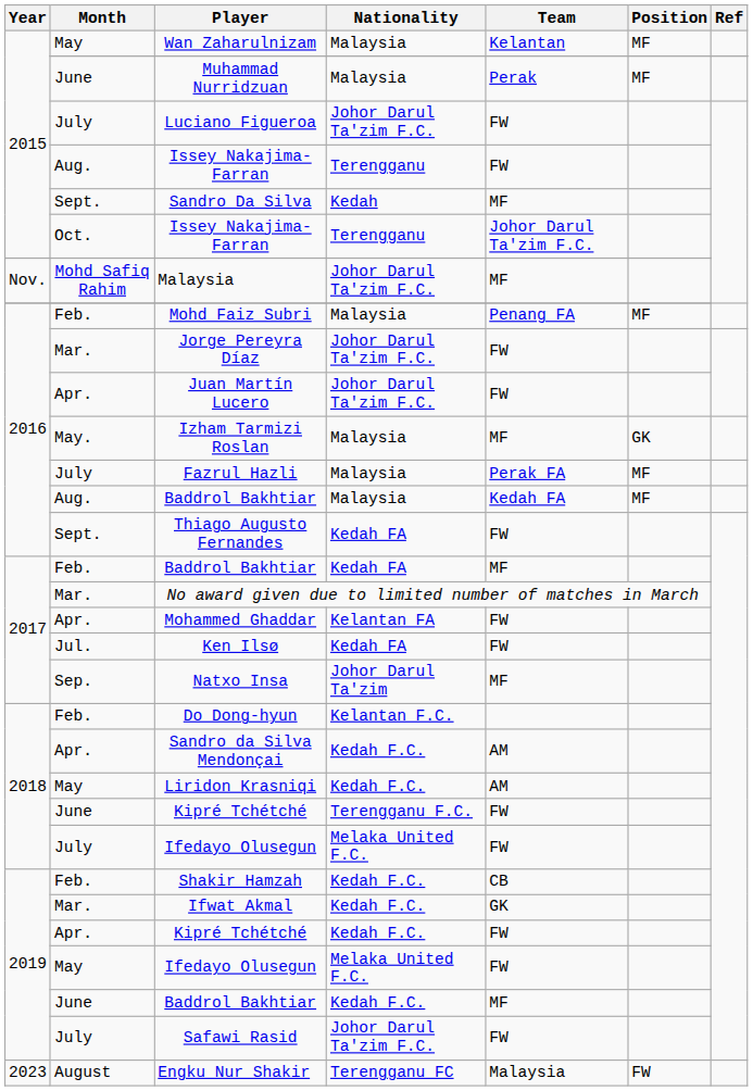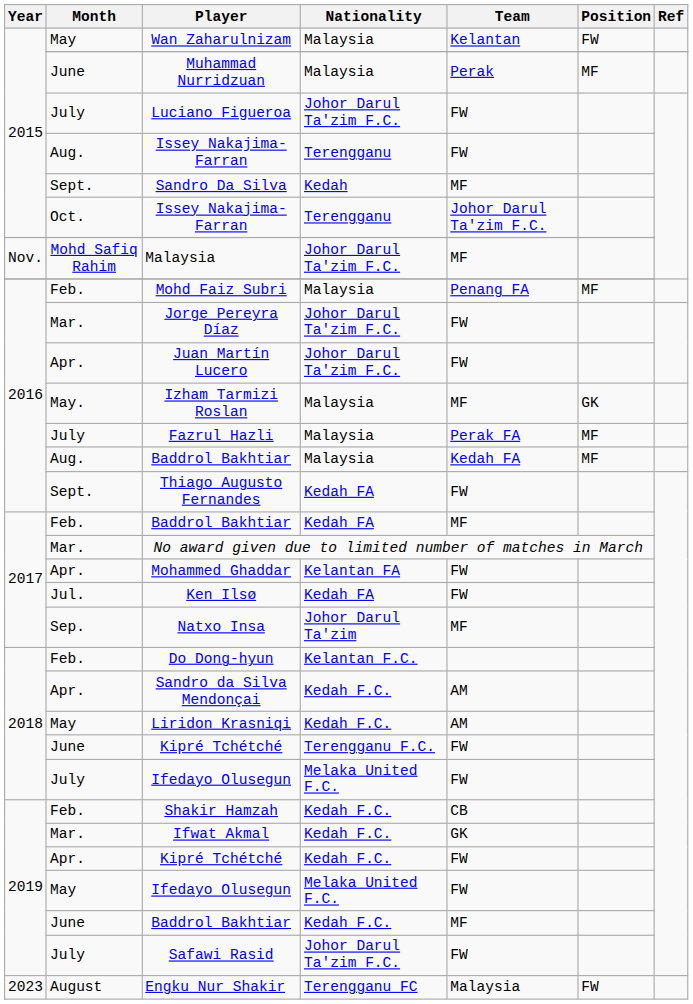Wan Zaharulnizam | Position: MF -> FW
